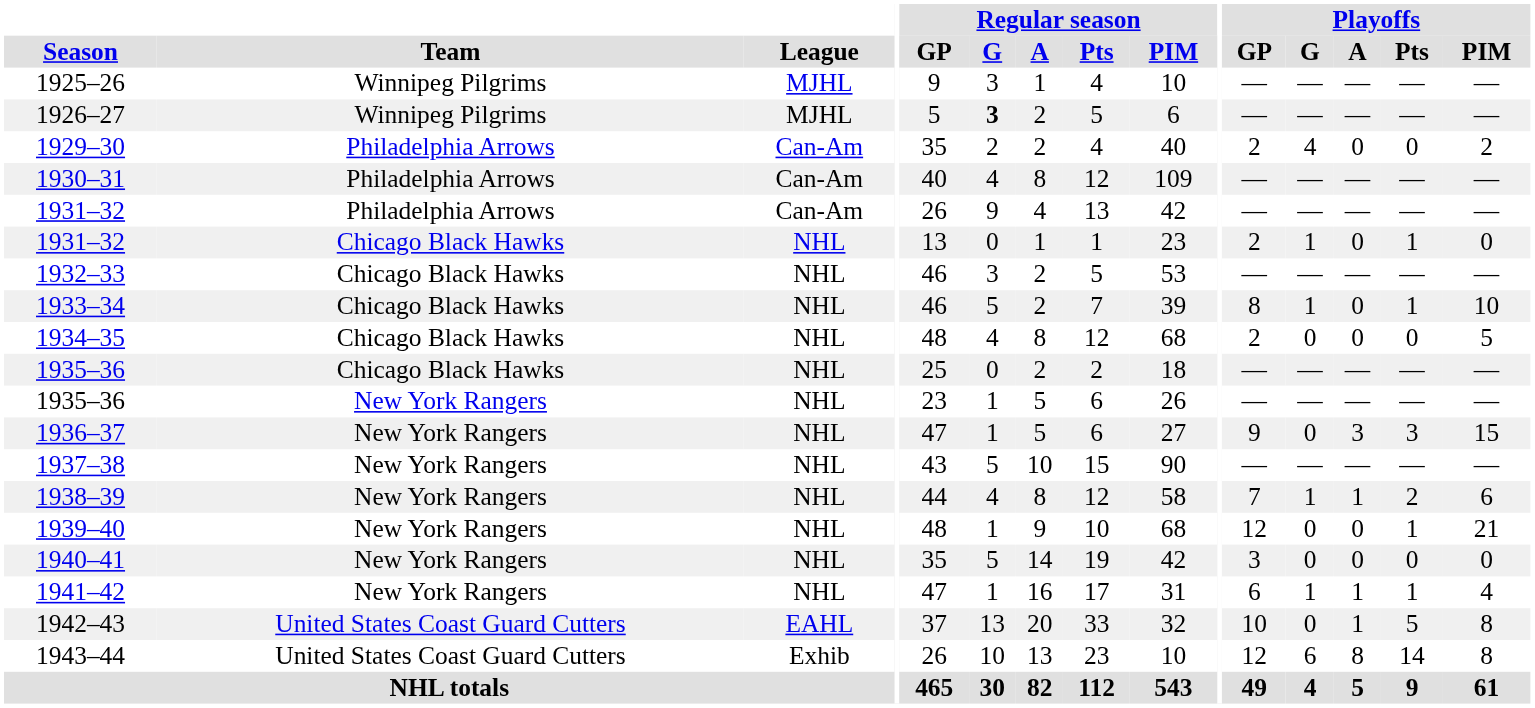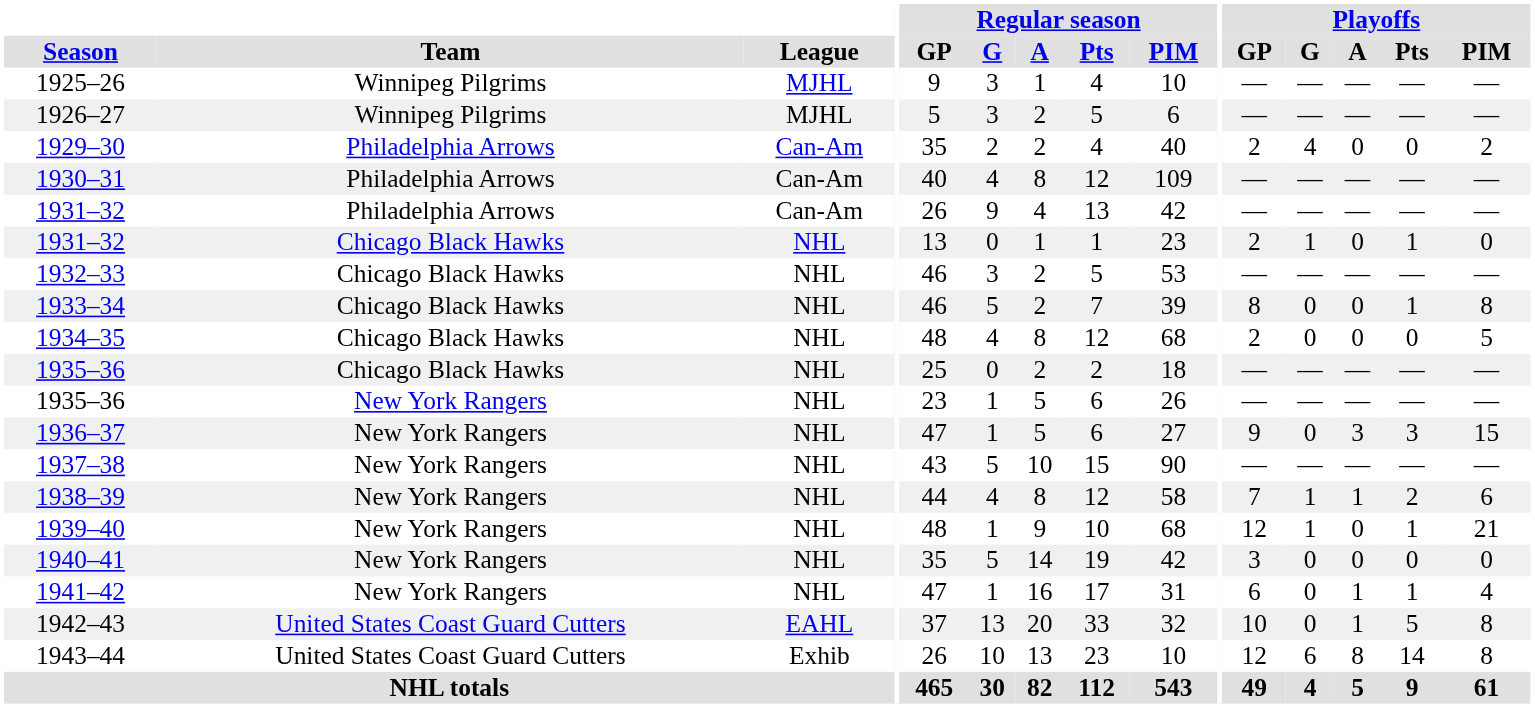1926–27 | Regular season / G: bold -> normal
1933–34 | Playoffs / G: 1 -> 0
1933–34 | Playoffs / PIM: 10 -> 8
1939–40 | Playoffs / G: 0 -> 1
1941–42 | Playoffs / G: 1 -> 0
